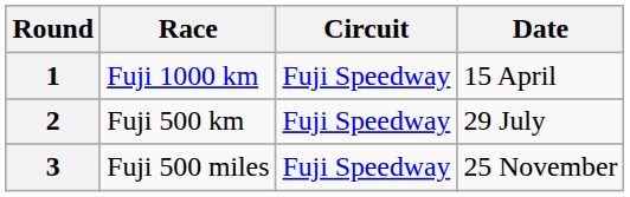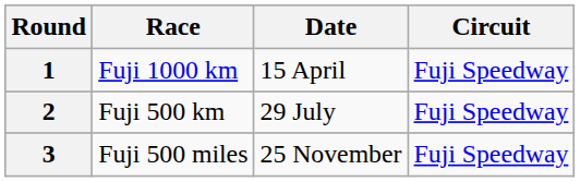columns swapped: Circuit <-> Date
